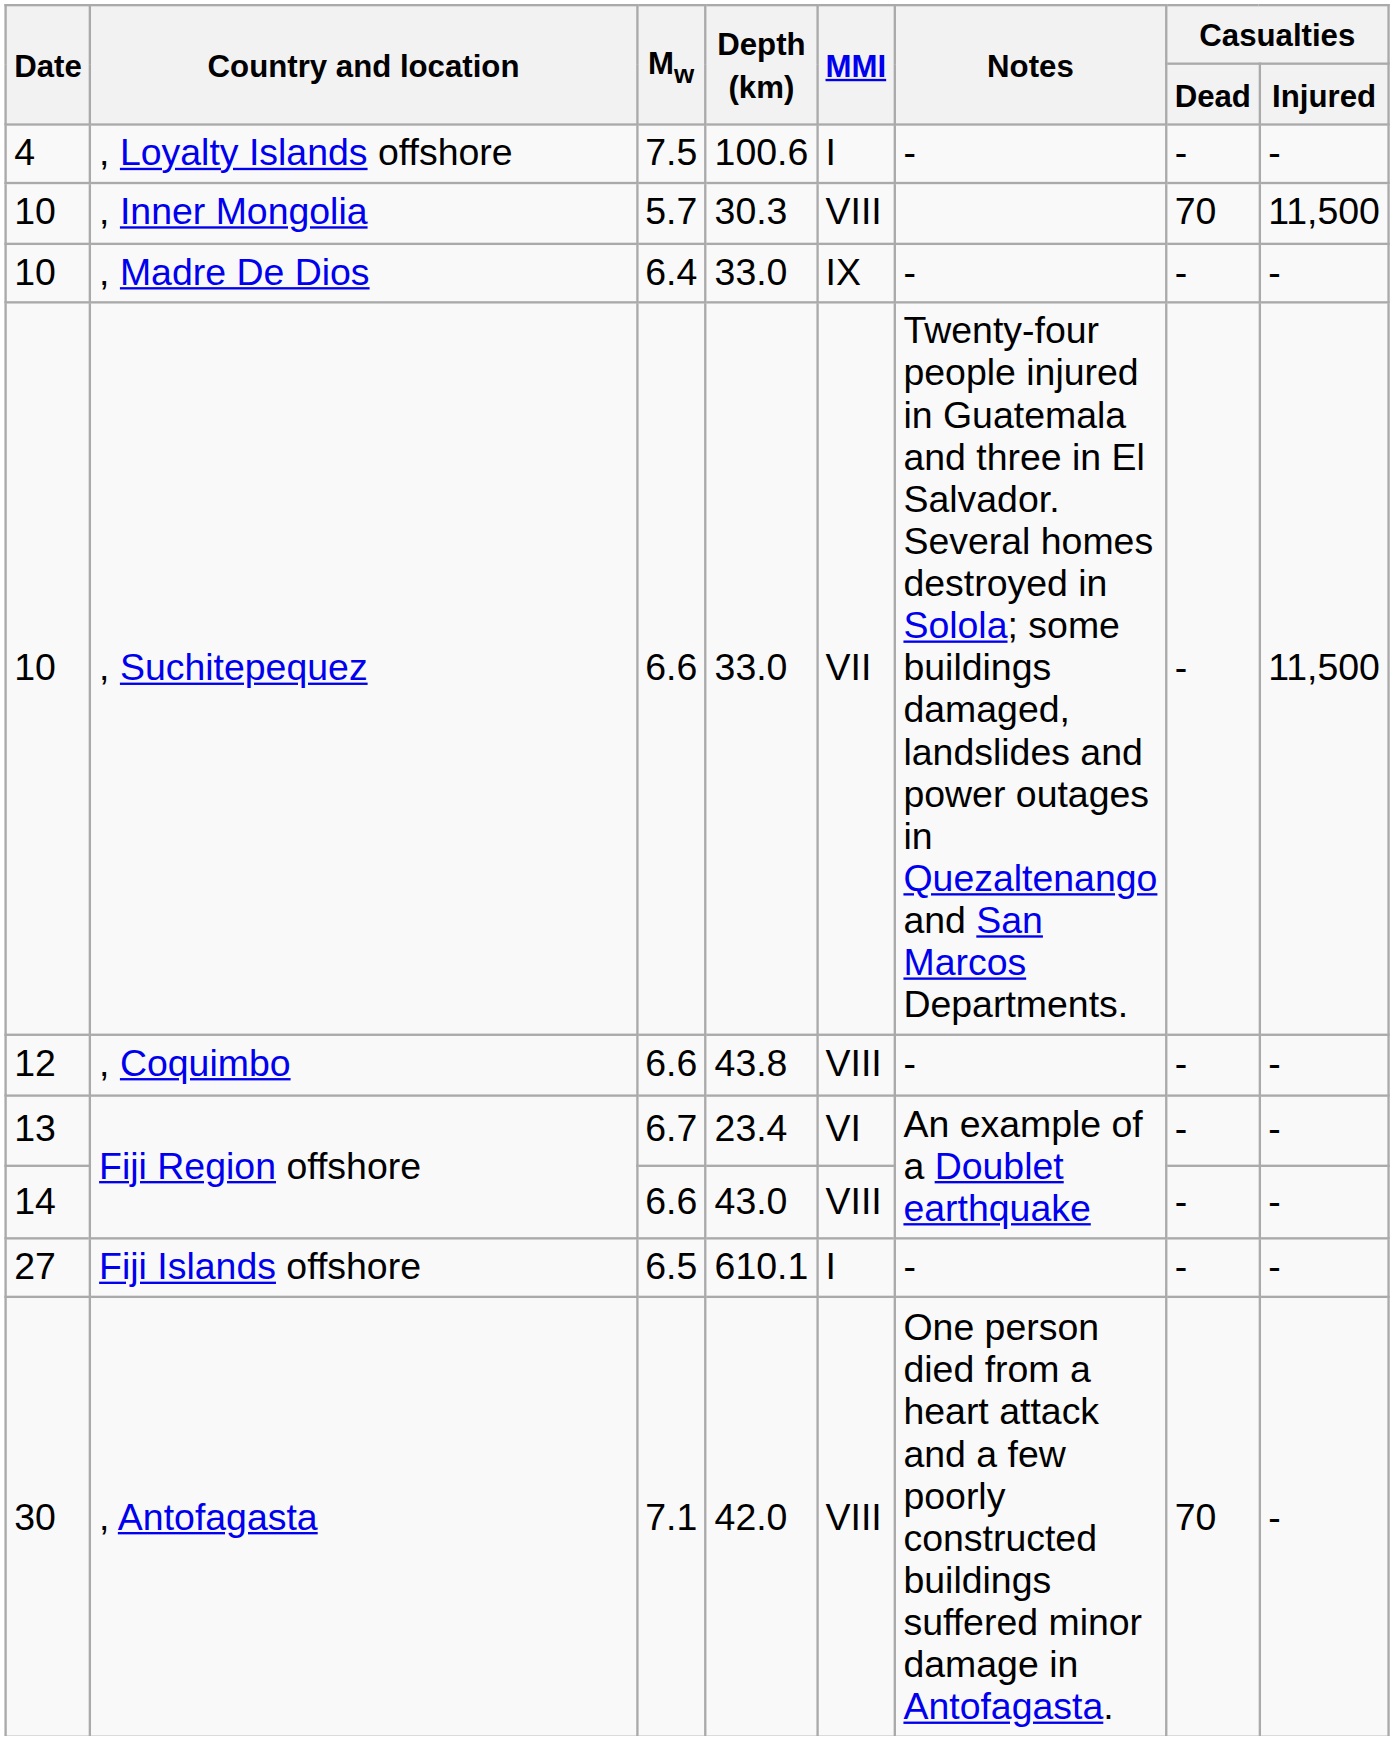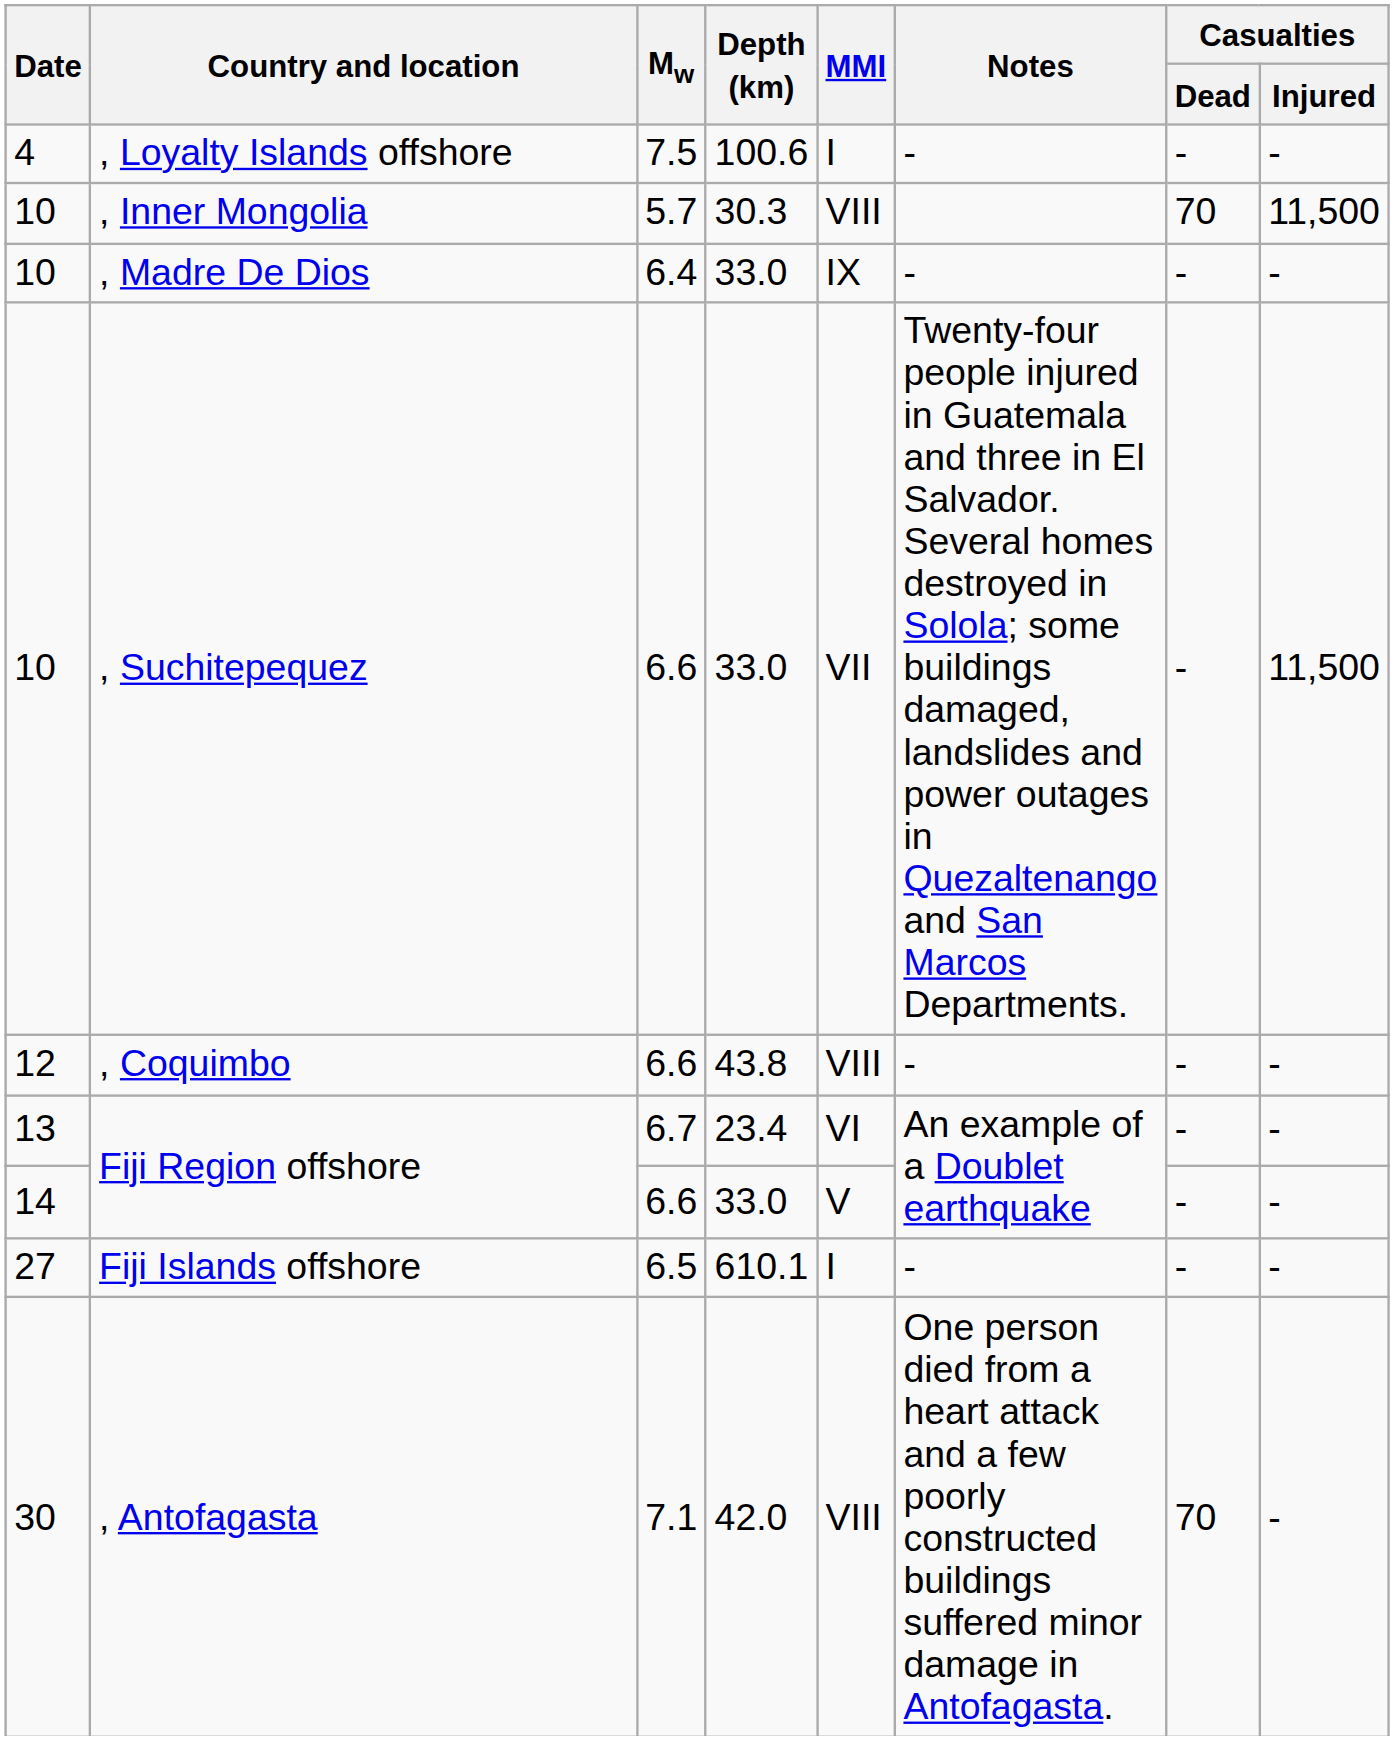Fiji Region offshore / 6.6 | Depth (km): 43.0 -> 33.0
Fiji Region offshore / 6.6 | MMI: VIII -> V
